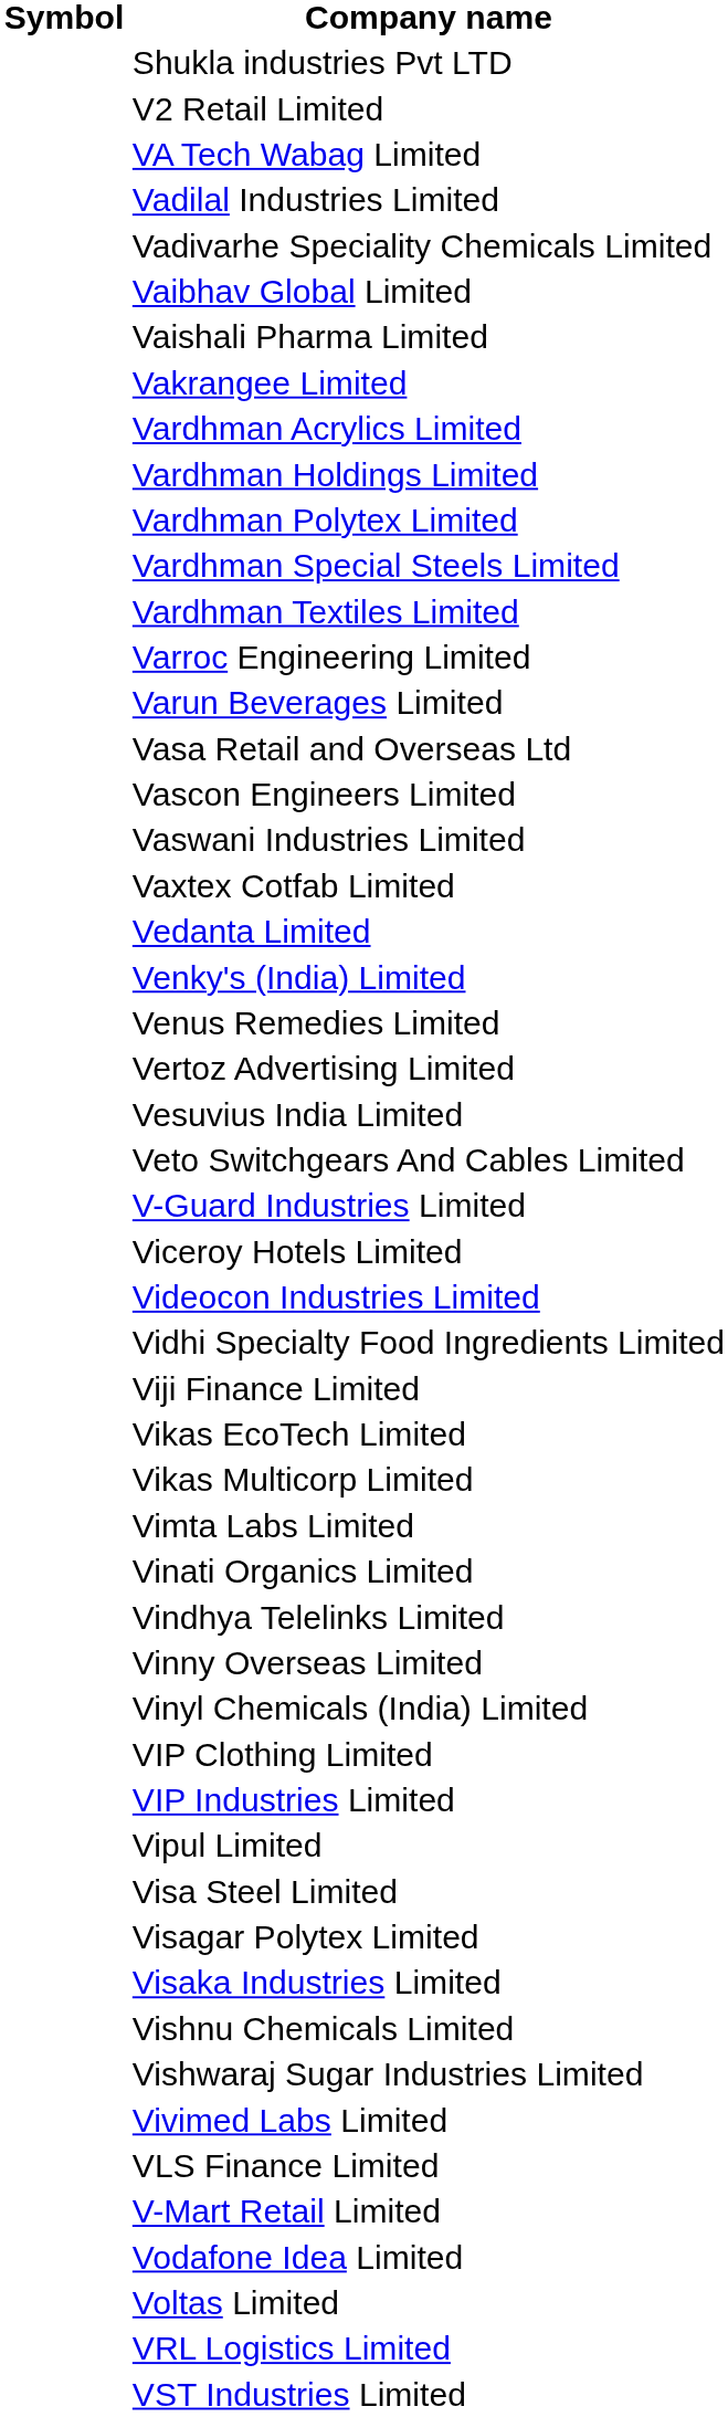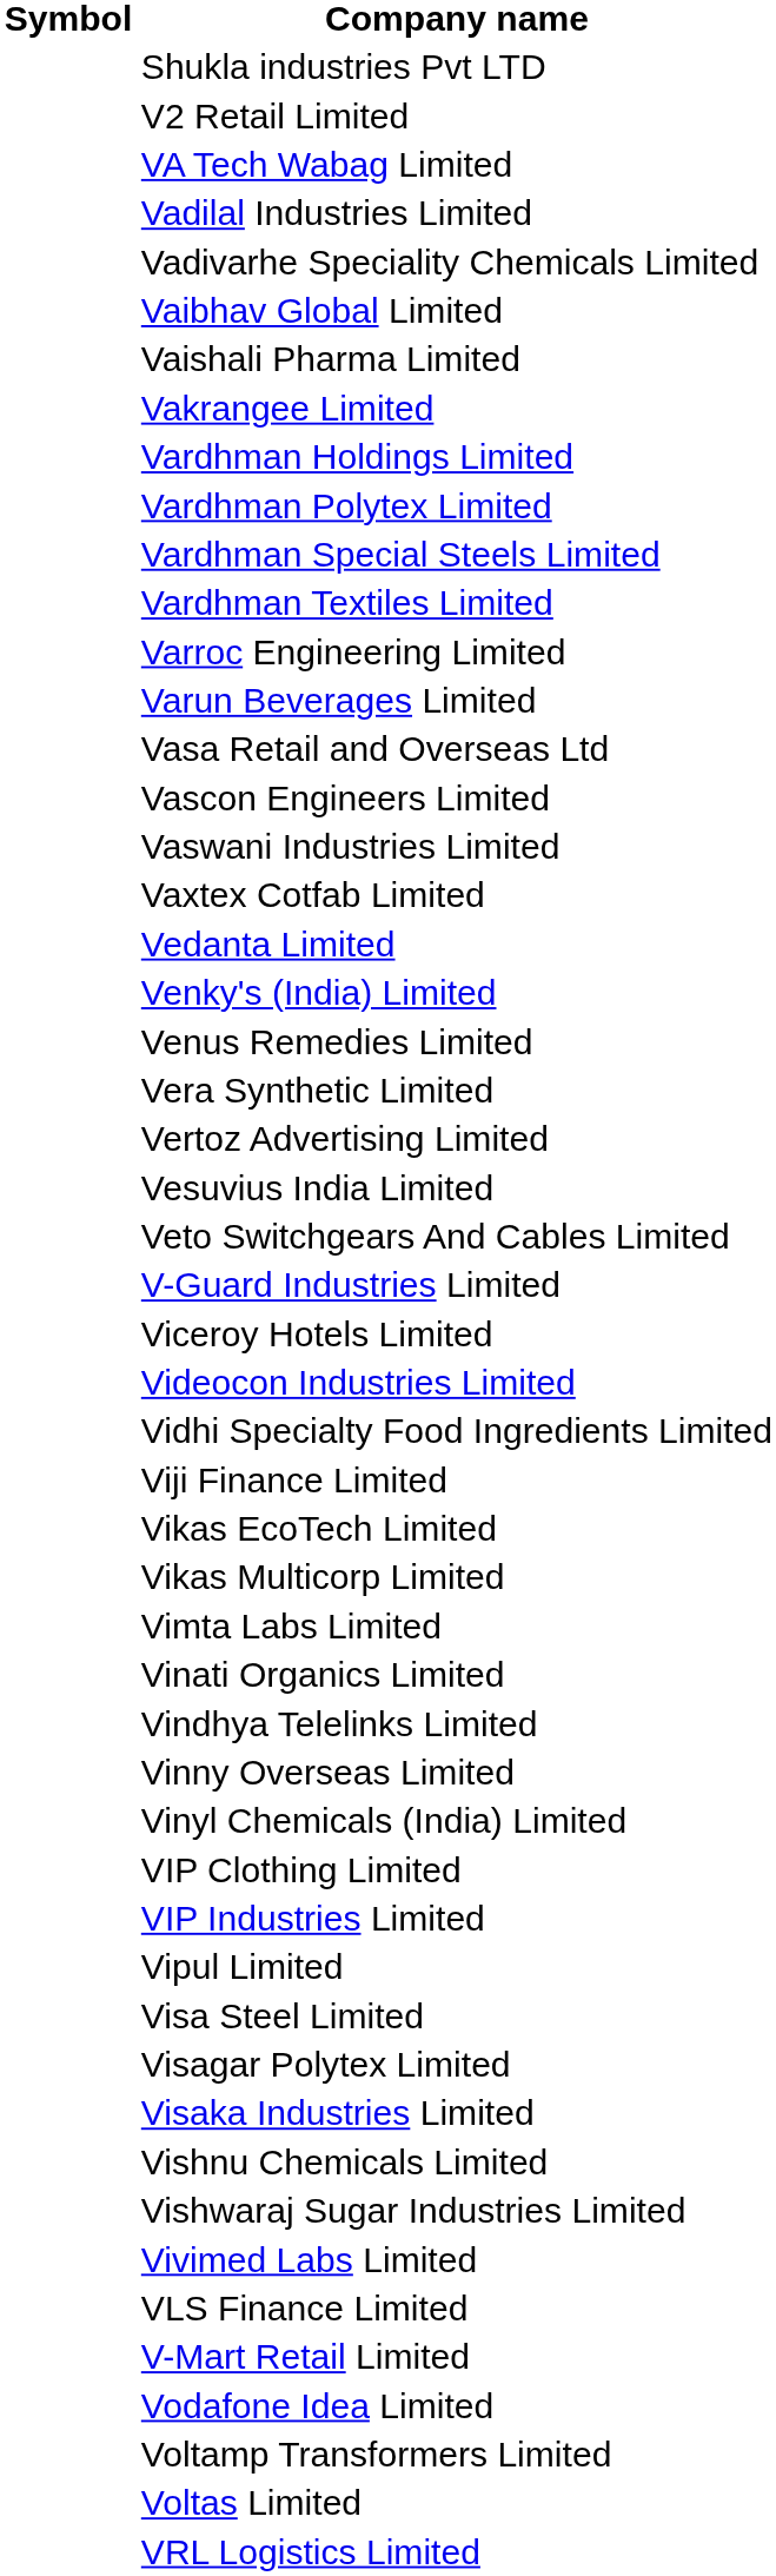- row: Vardhman Acrylics Limited
+ row: Vera Synthetic Limited
+ row: Voltamp Transformers Limited
- row: VST Industries Limited
